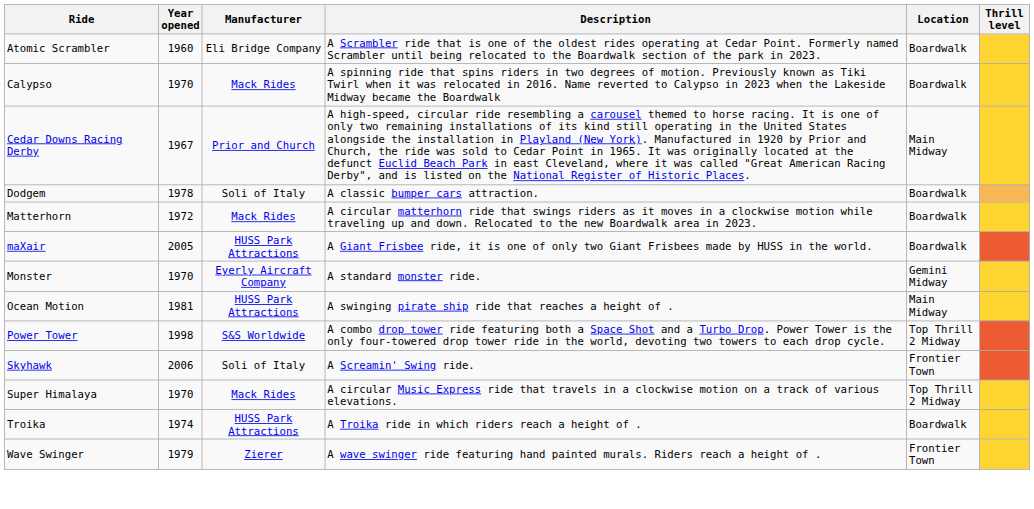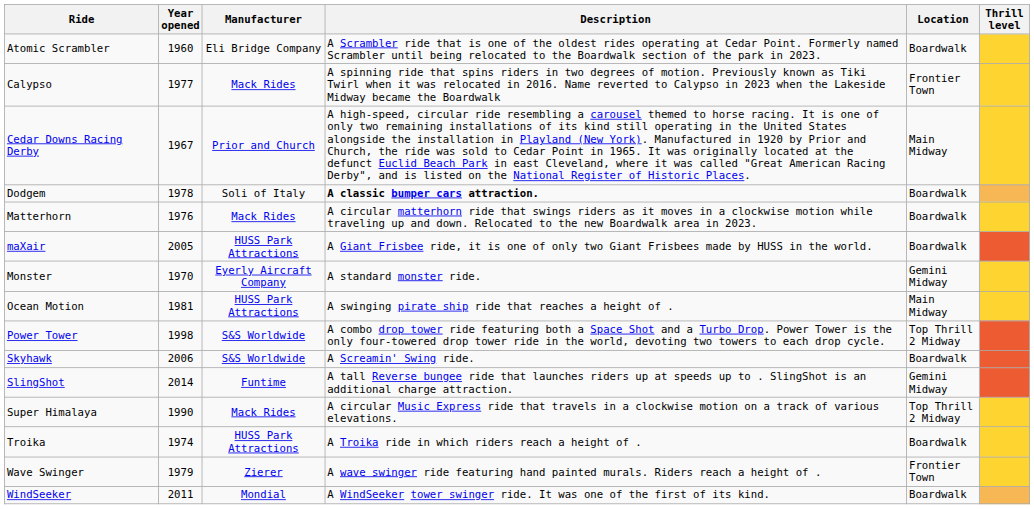Calypso | Year opened: 1970 -> 1977
Calypso | Location: Boardwalk -> Frontier Town
Dodgem | Description: normal -> bold
Matterhorn | Year opened: 1972 -> 1976
Skyhawk | Manufacturer: Soli of Italy -> S&S Worldwide
Skyhawk | Location: Frontier Town -> Boardwalk
+ row: SlingShot | 2014 | Funtime | A tall Reverse bungee ride that launches riders up at speeds up to . SlingShot is an additional charge attraction. | Gemini Midway
Super Himalaya | Year opened: 1970 -> 1990
+ row: WindSeeker | 2011 | Mondial | A WindSeeker tower swinger ride. It was one of the first of its kind. | Boardwalk
